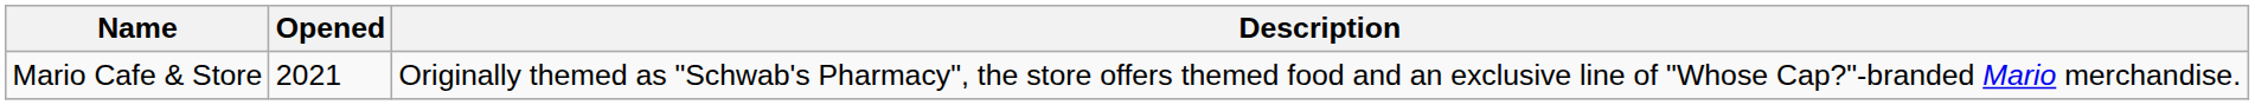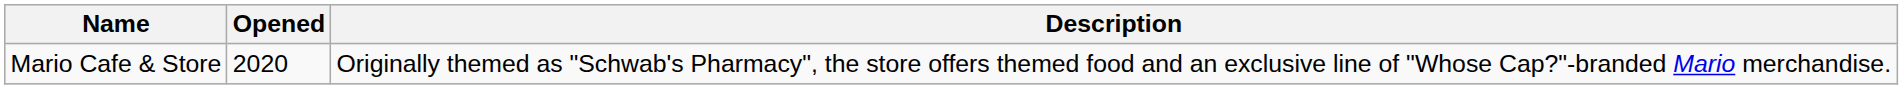Mario Cafe & Store | Opened: 2021 -> 2020
